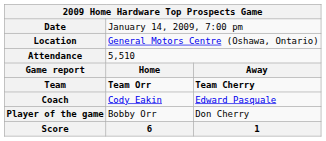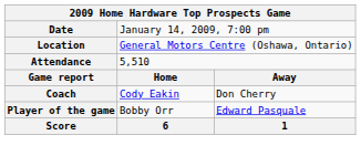- row: Team | Team Orr | Team Cherry
Coach | column 3: Edward Pasquale -> Don Cherry
Player of the game | column 3: Don Cherry -> Edward Pasquale
